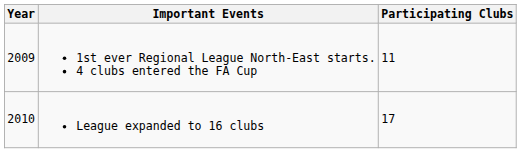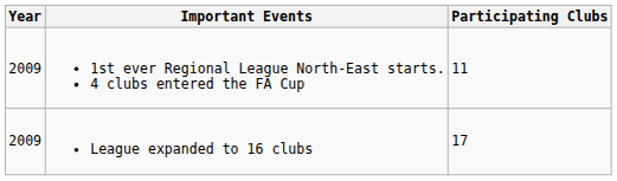League expanded to 16 clubs | Year: 2010 -> 2009
